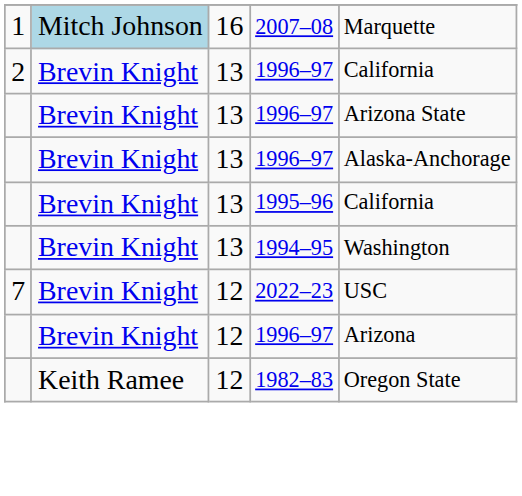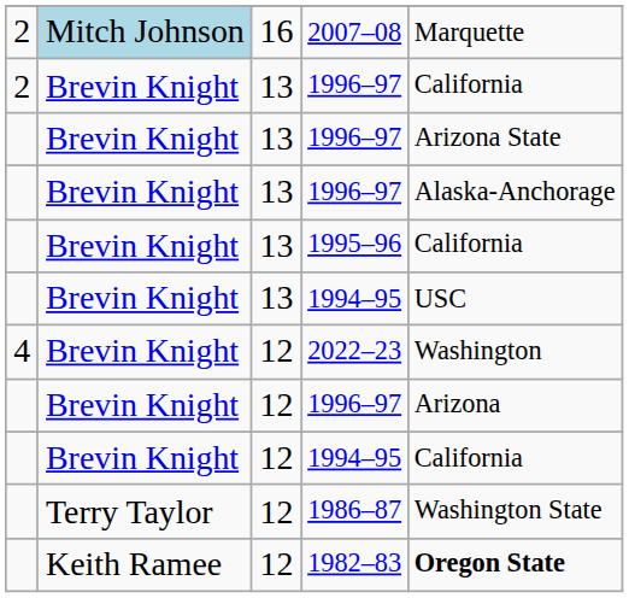2007–08 | column 1: 1 -> 2
13 / 1994–95 | column 5: Washington -> USC
2022–23 | column 1: 7 -> 4
2022–23 | column 5: USC -> Washington
+ row: Brevin Knight | 12 | 1994–95 | California
+ row: Terry Taylor | 12 | 1986–87 | Washington State
1982–83 | column 5: normal -> bold
